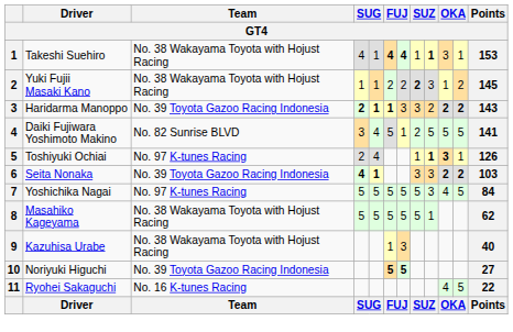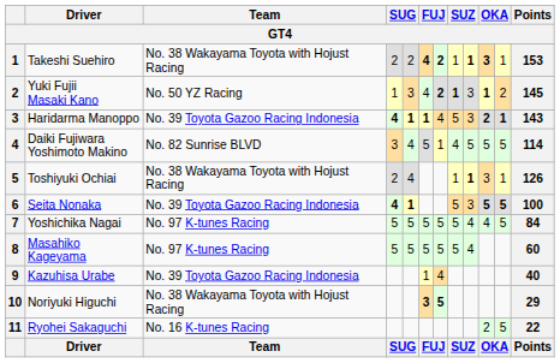Takeshi Suehiro | column 4: 4 -> 2
Takeshi Suehiro | column 5: 1 -> 2
Takeshi Suehiro | column 7: 4 -> 2
Takeshi Suehiro | column 10: normal -> bold
Yuki Fujii Masaki Kano | Team: No. 38 Wakayama Toyota with Hojust Racing -> No. 50 YZ Racing
Yuki Fujii Masaki Kano | column 5: 1 -> 3
Yuki Fujii Masaki Kano | column 6: 2 -> 4
Yuki Fujii Masaki Kano | column 7: normal -> bold
Yuki Fujii Masaki Kano | column 8: 2 -> 1
Yuki Fujii Masaki Kano | column 10: normal -> bold
Haridarma Manoppo | column 4: 2 -> 4
Haridarma Manoppo | column 7: 3 -> 4
Haridarma Manoppo | column 8: 3 -> 5
Haridarma Manoppo | column 9: 2 -> 3
Haridarma Manoppo | column 11: 2 -> 1
Daiki Fujiwara Yoshimoto Makino | column 8: 2 -> 4
Daiki Fujiwara Yoshimoto Makino | Points: 141 -> 114
Toshiyuki Ochiai | Team: No. 97 K-tunes Racing -> No. 38 Wakayama Toyota with Hojust Racing
Toshiyuki Ochiai | column 10: bold -> normal
Seita Nonaka | column 8: 3 -> 5
Seita Nonaka | column 10: 2 -> 5
Seita Nonaka | column 11: 2 -> 5
Seita Nonaka | Points: 103 -> 100
Yoshichika Nagai | column 9: 3 -> 4
Masahiko Kageyama | Team: No. 38 Wakayama Toyota with Hojust Racing -> No. 97 K-tunes Racing
Masahiko Kageyama | column 9: 1 -> 4
Masahiko Kageyama | Points: 62 -> 60
Kazuhisa Urabe | Team: No. 38 Wakayama Toyota with Hojust Racing -> No. 39 Toyota Gazoo Racing Indonesia
Kazuhisa Urabe | column 7: 3 -> 4
Noriyuki Higuchi | Team: No. 39 Toyota Gazoo Racing Indonesia -> No. 38 Wakayama Toyota with Hojust Racing
Noriyuki Higuchi | column 6: 5 -> 3
Noriyuki Higuchi | Points: 27 -> 29
Ryohei Sakaguchi | column 10: 4 -> 2
